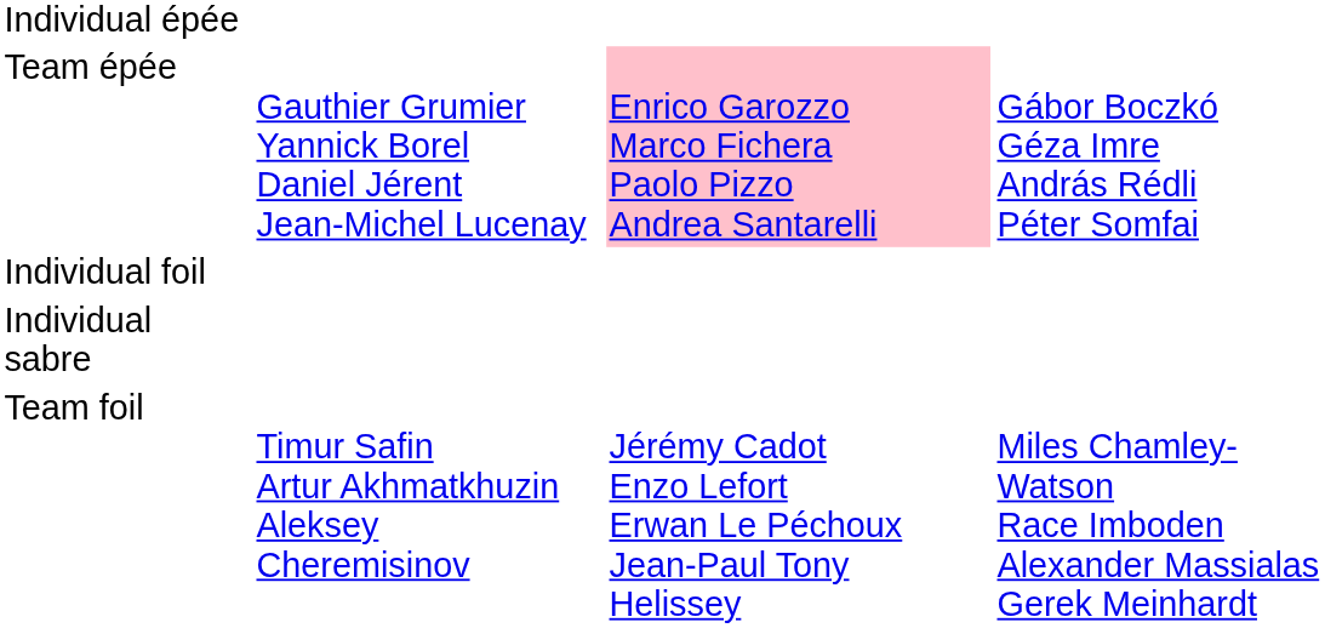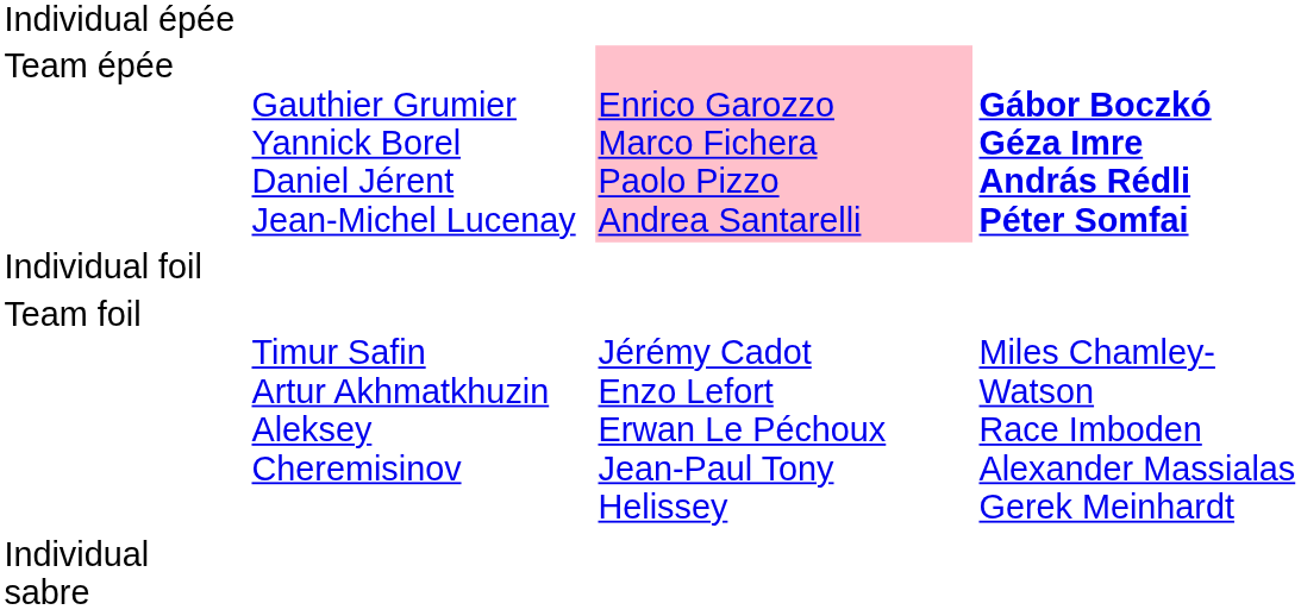Team épée | column 4: normal -> bold
rows swapped: Team foil <-> Individual sabre
